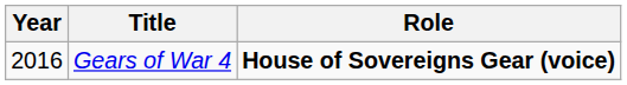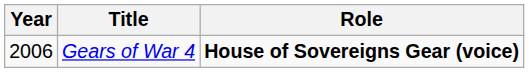Gears of War 4 | Year: 2016 -> 2006
